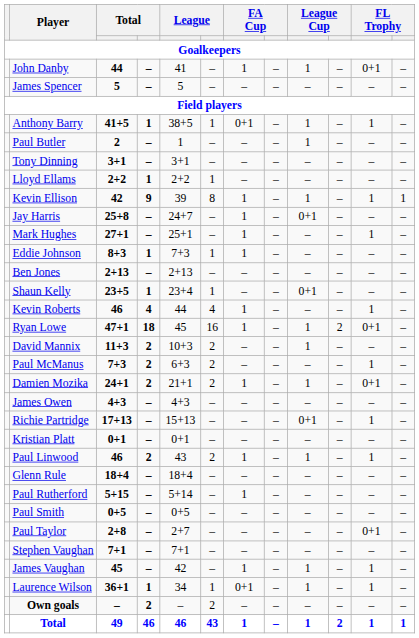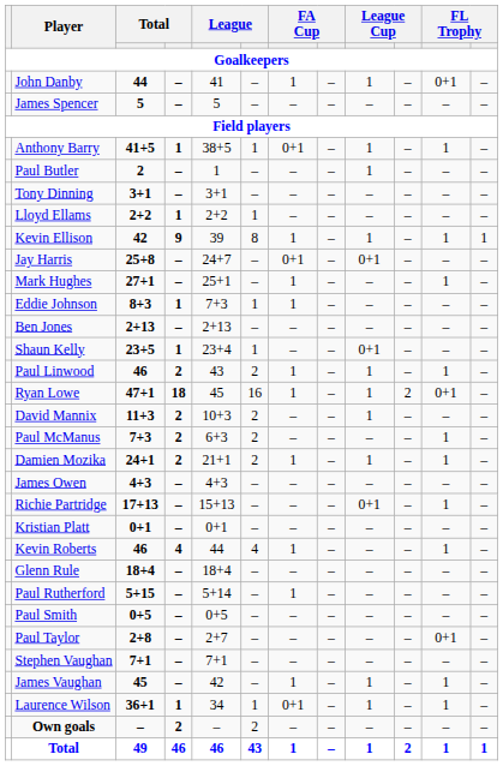Jay Harris | column 7: 1 -> 0+1
rows swapped: Paul Linwood <-> Kevin Roberts
Damien Mozika | column 11: 0+1 -> 1
